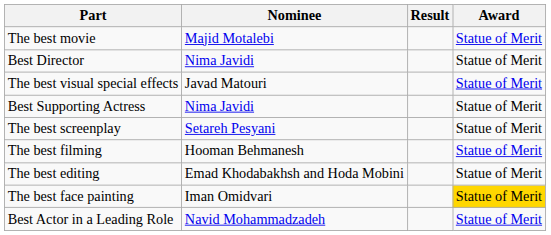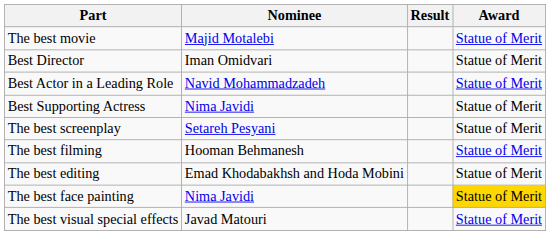Best Director | Nominee: Nima Javidi -> Iman Omidvari
rows swapped: Best Actor in a Leading Role <-> The best visual special effects
The best face painting | Nominee: Iman Omidvari -> Nima Javidi
